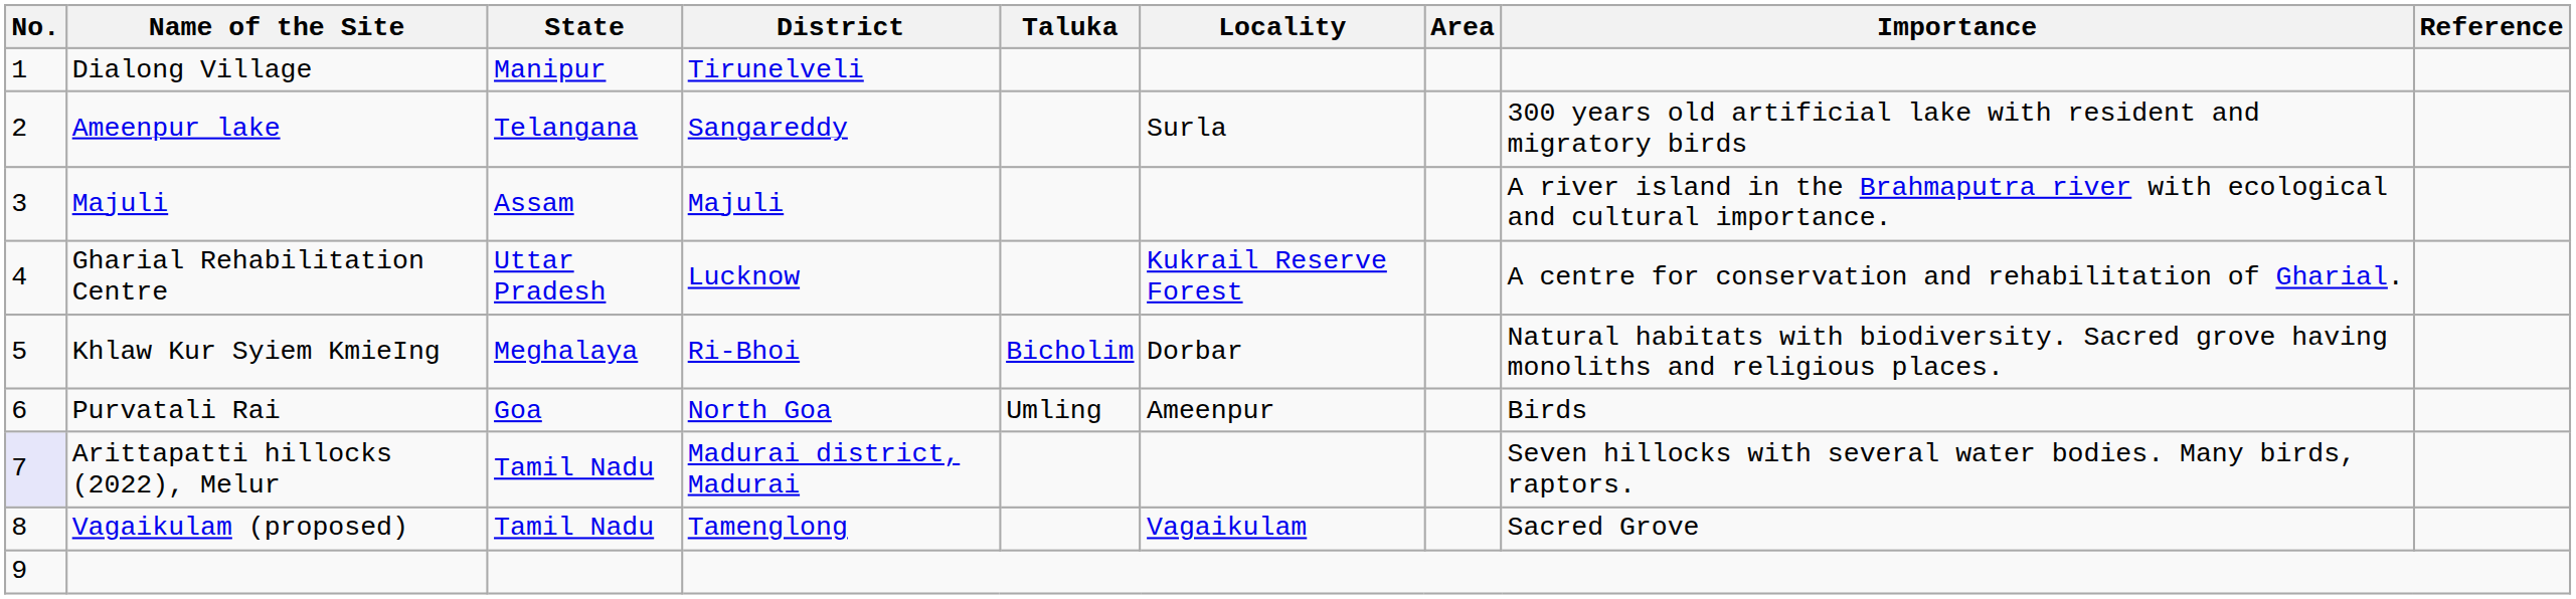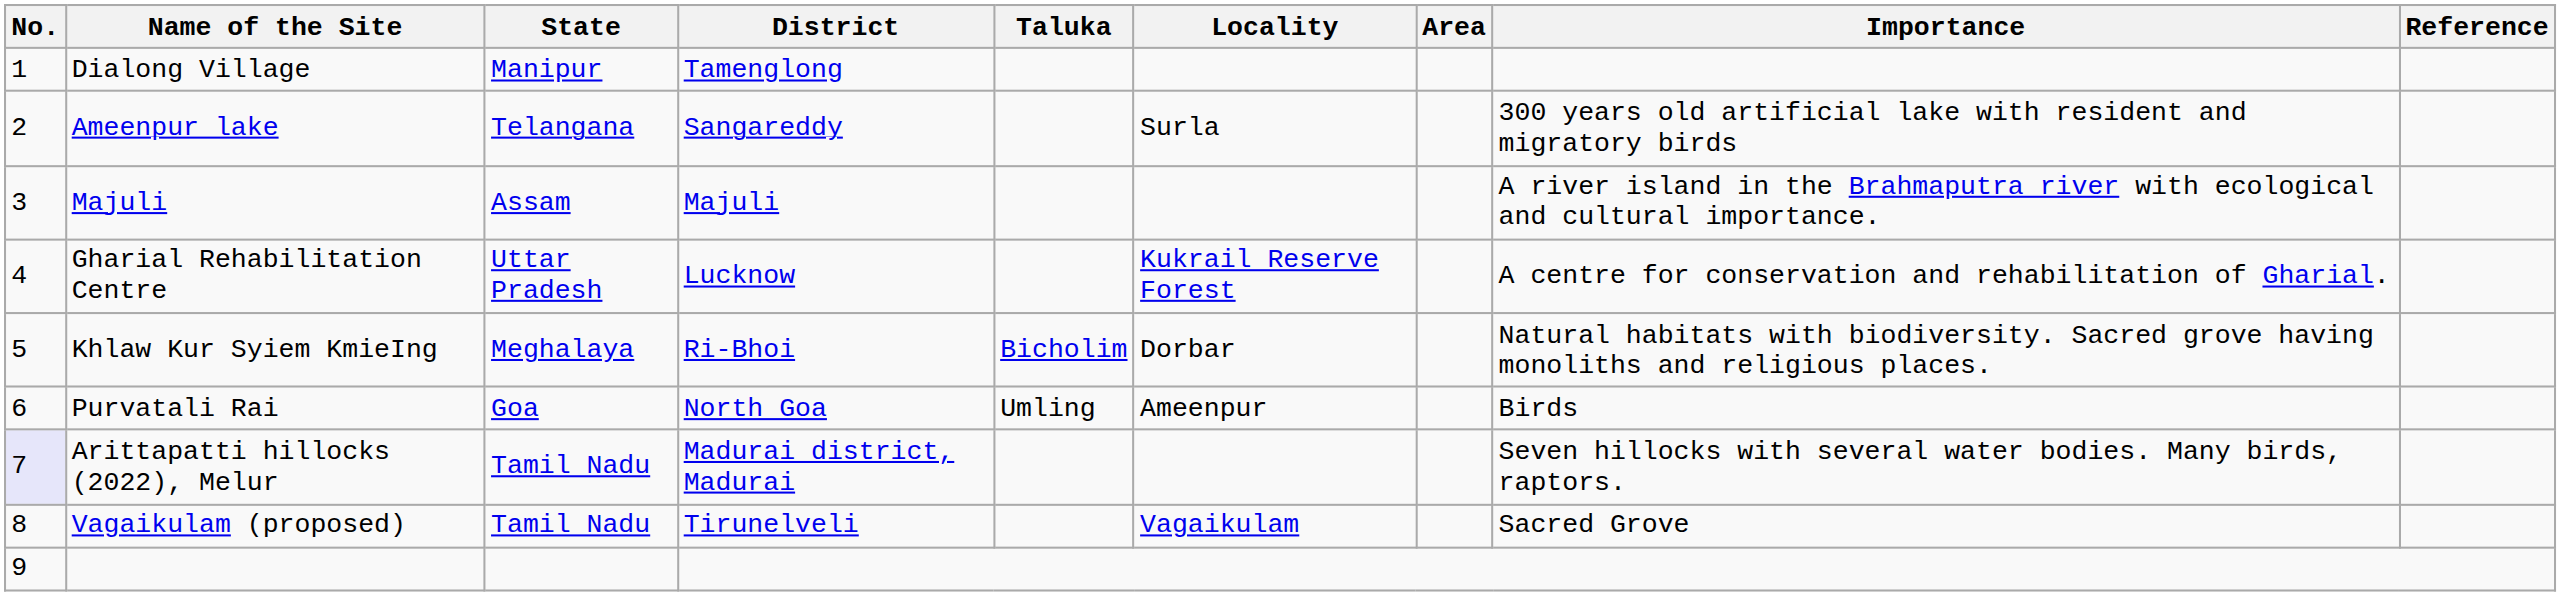Dialong Village | District: Tirunelveli -> Tamenglong
Vagaikulam (proposed) | District: Tamenglong -> Tirunelveli
